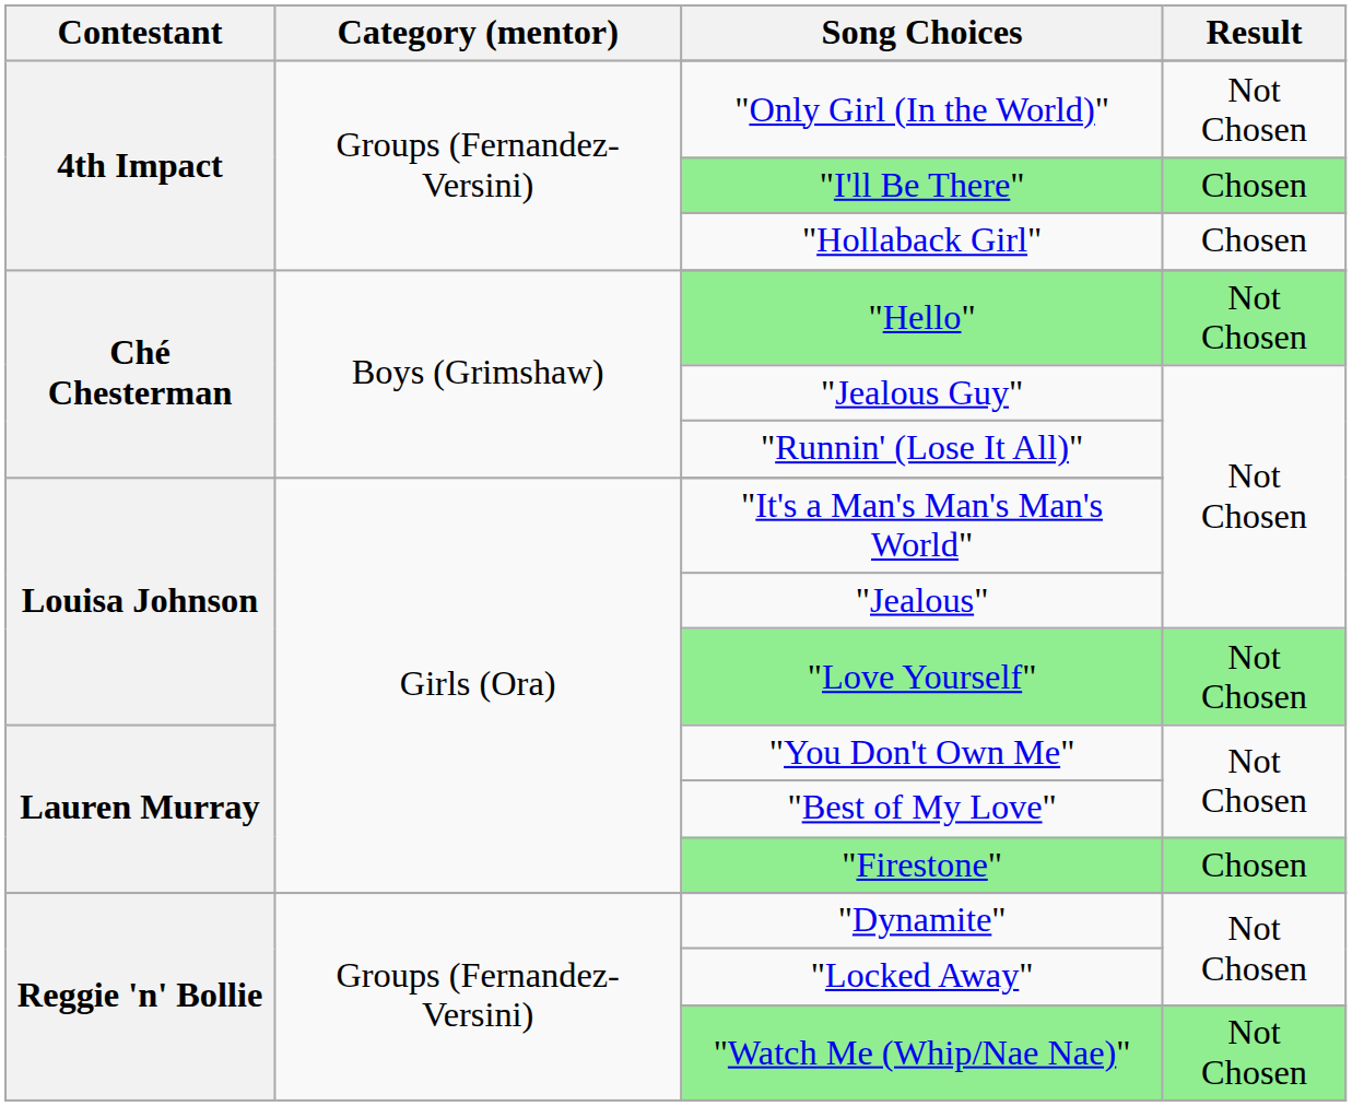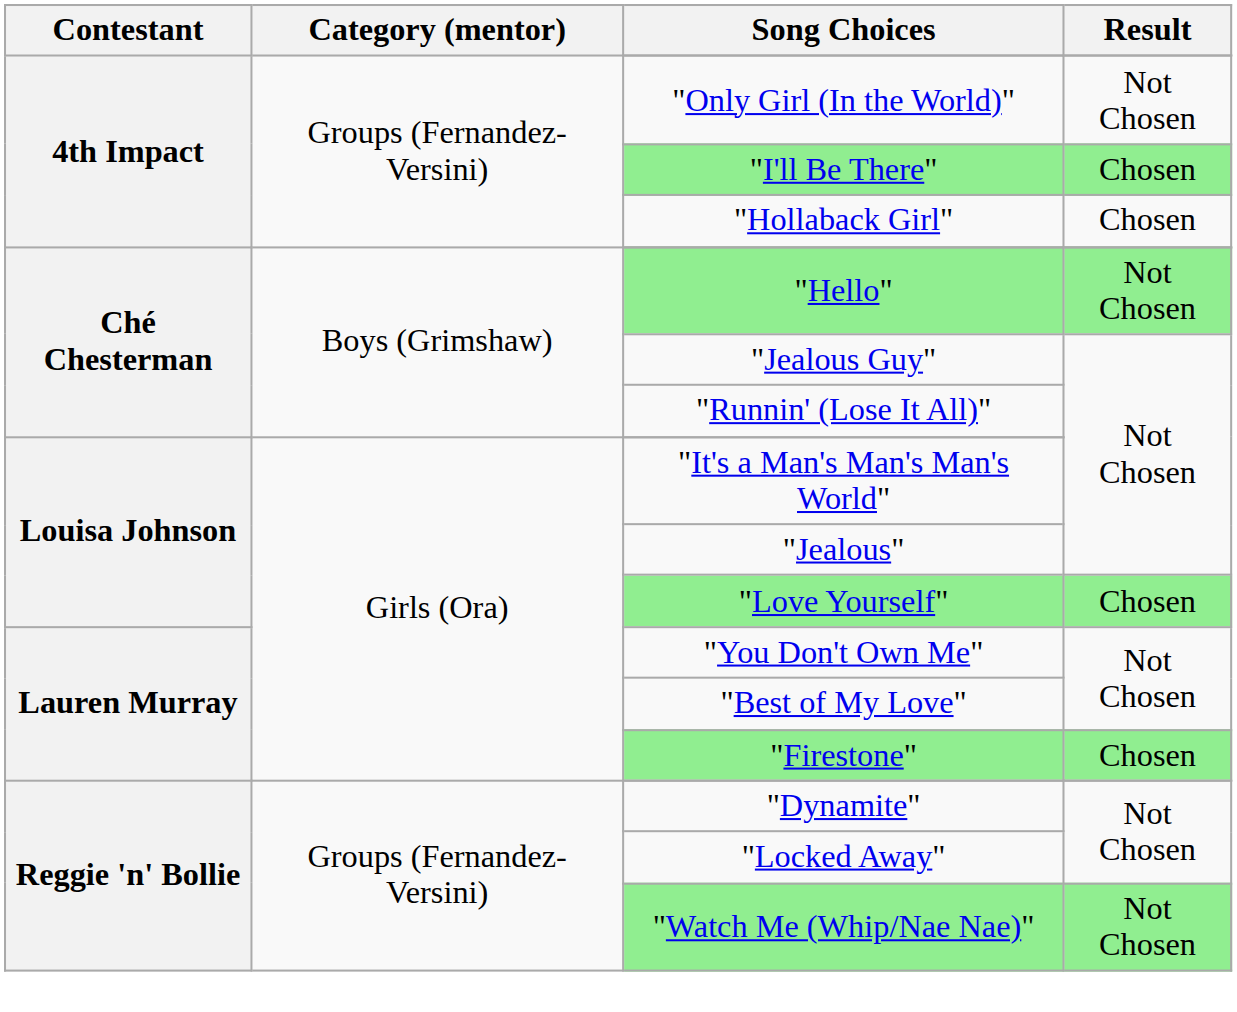"Love Yourself" | Result: Not Chosen -> Chosen
